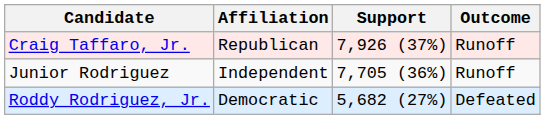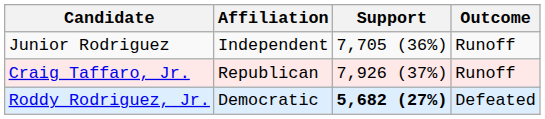rows swapped: Craig Taffaro, Jr. <-> Junior Rodriguez
Roddy Rodriguez, Jr. | Support: normal -> bold
